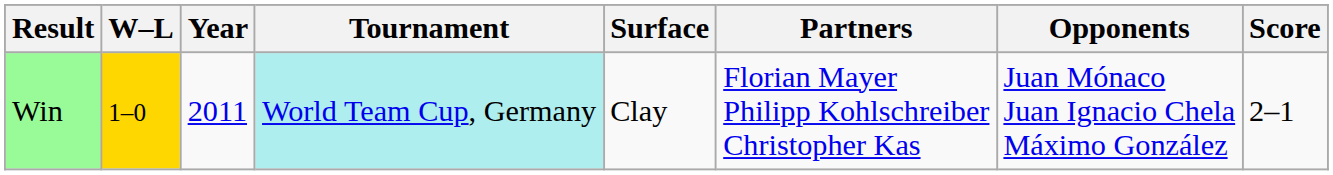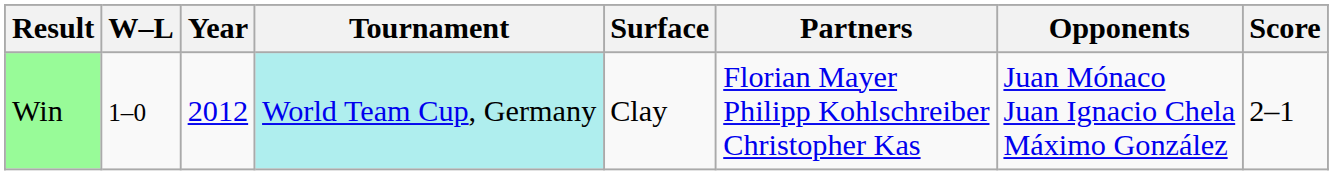Win | W–L: gold background -> no background
Win | Year: 2011 -> 2012
